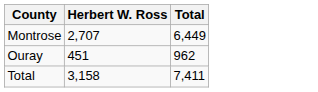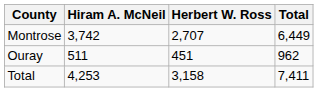+ column: Hiram A. McNeil | 3,742 | 511 | 4,253
